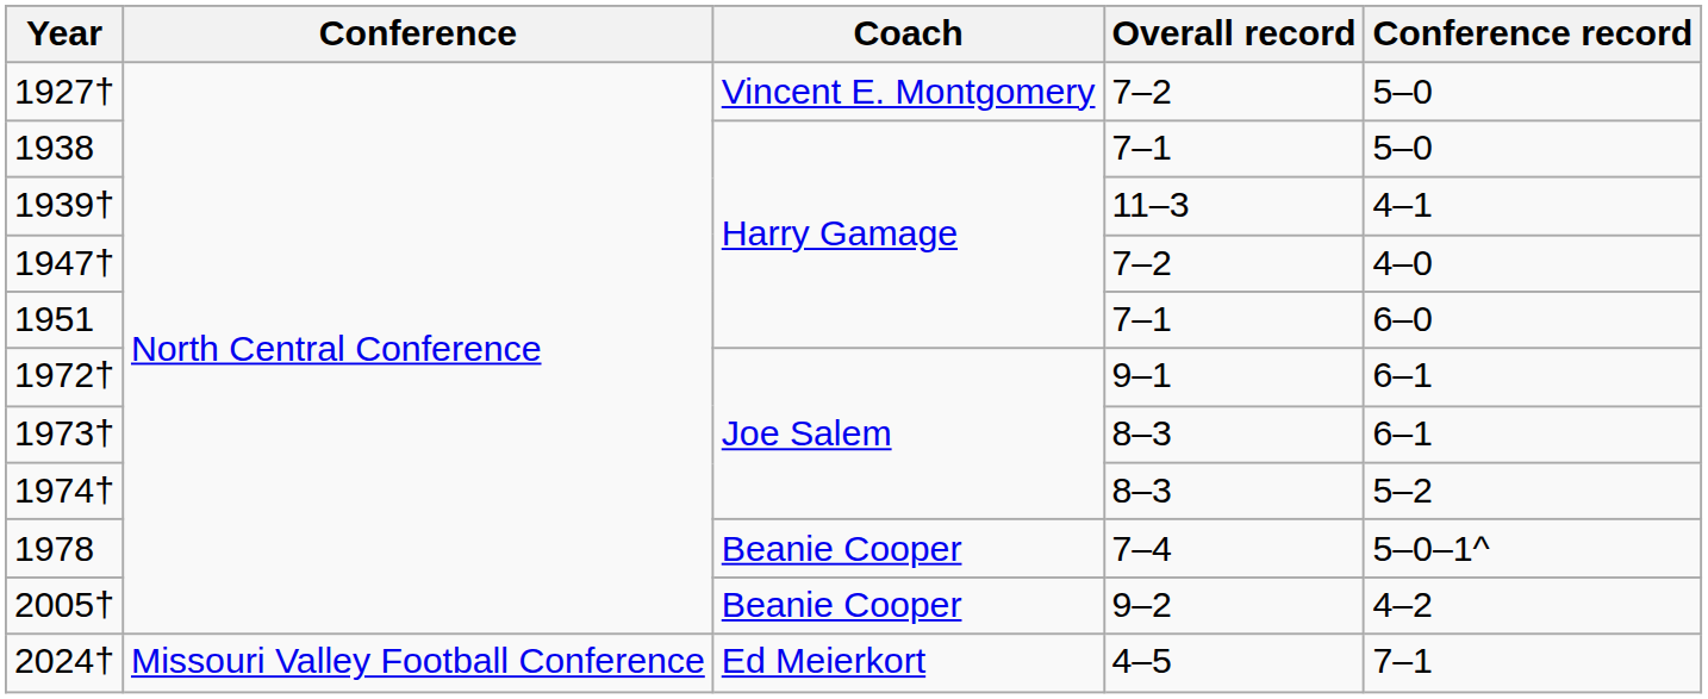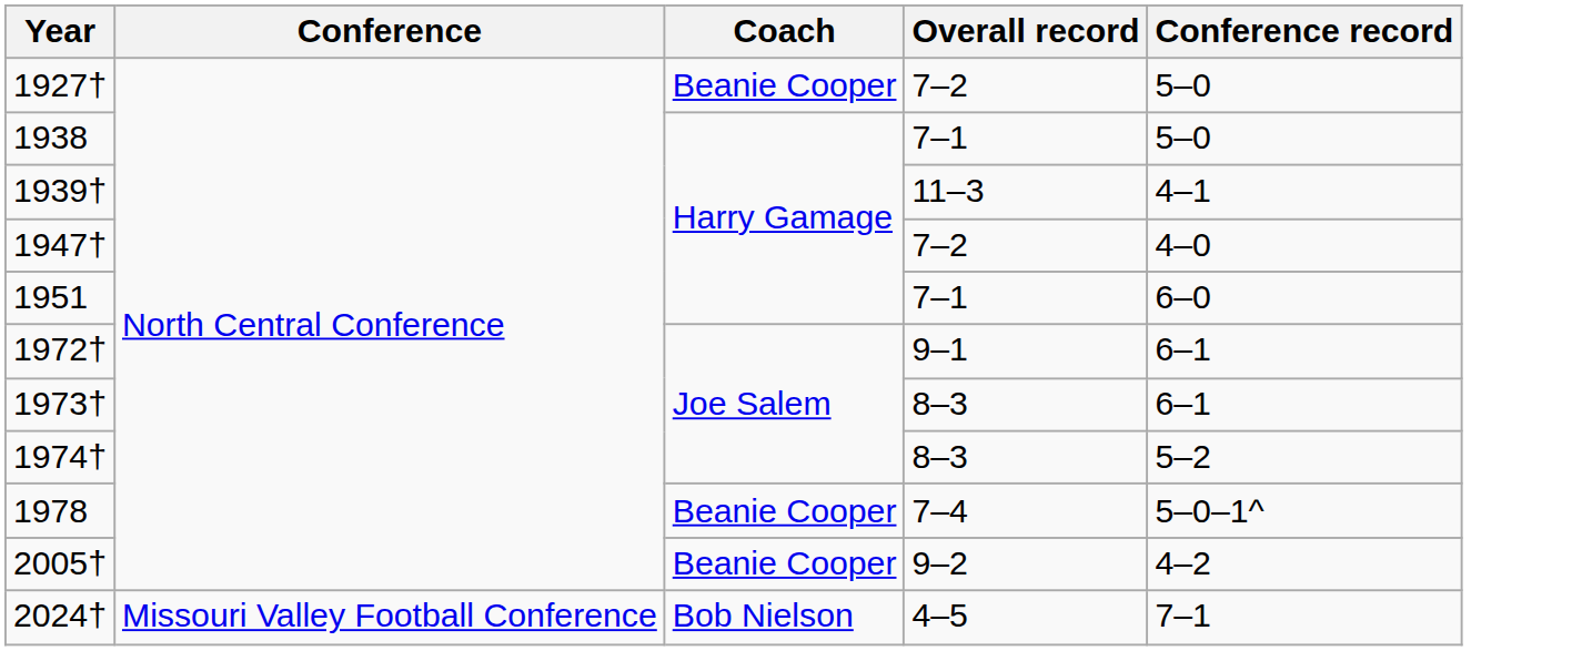1927† | Coach: Vincent E. Montgomery -> Beanie Cooper
2024† | Coach: Ed Meierkort -> Bob Nielson
